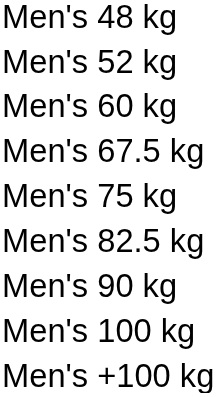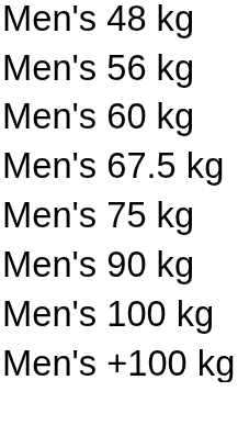- row: Men's 52 kg
+ row: Men's 56 kg
- row: Men's 82.5 kg
